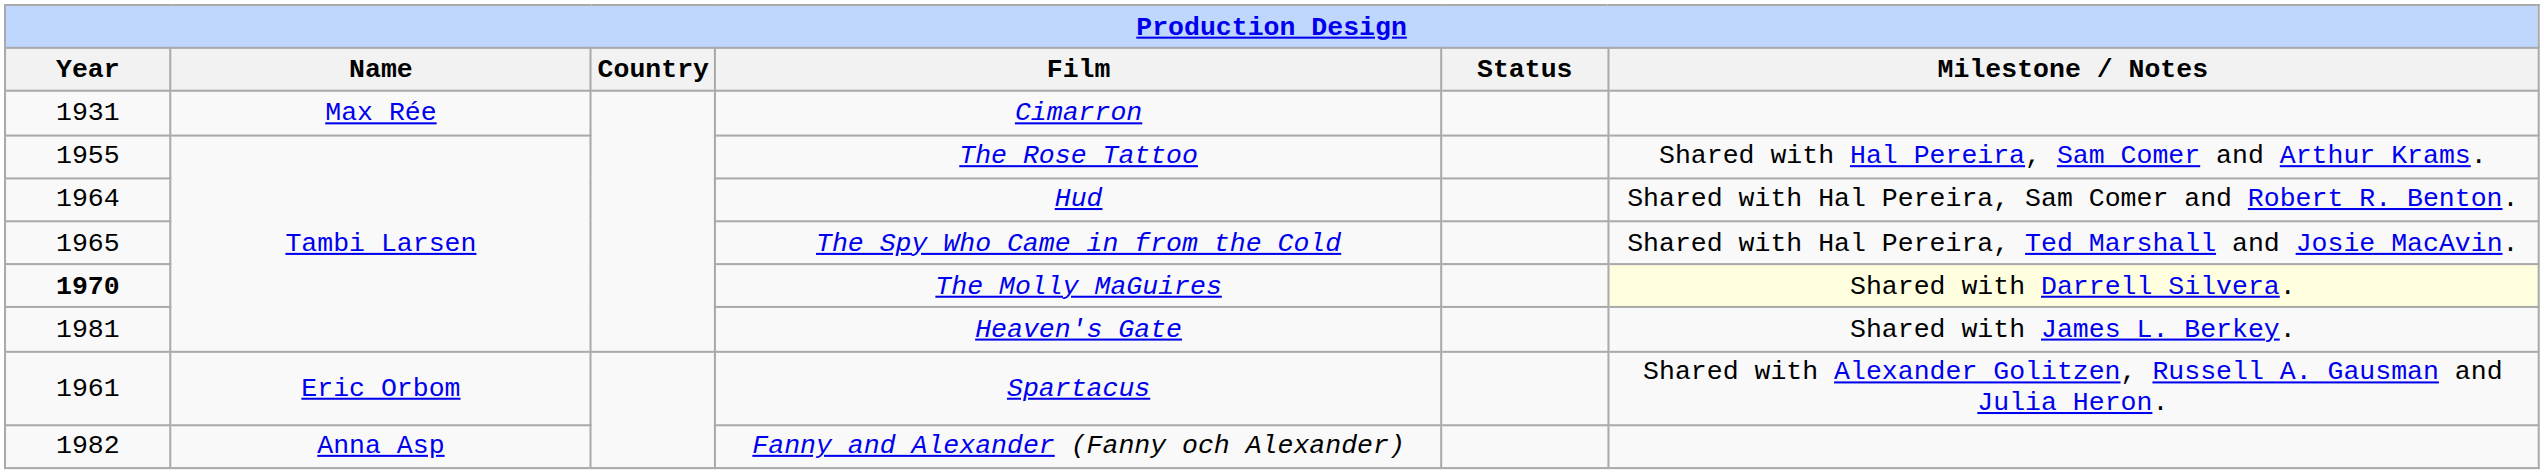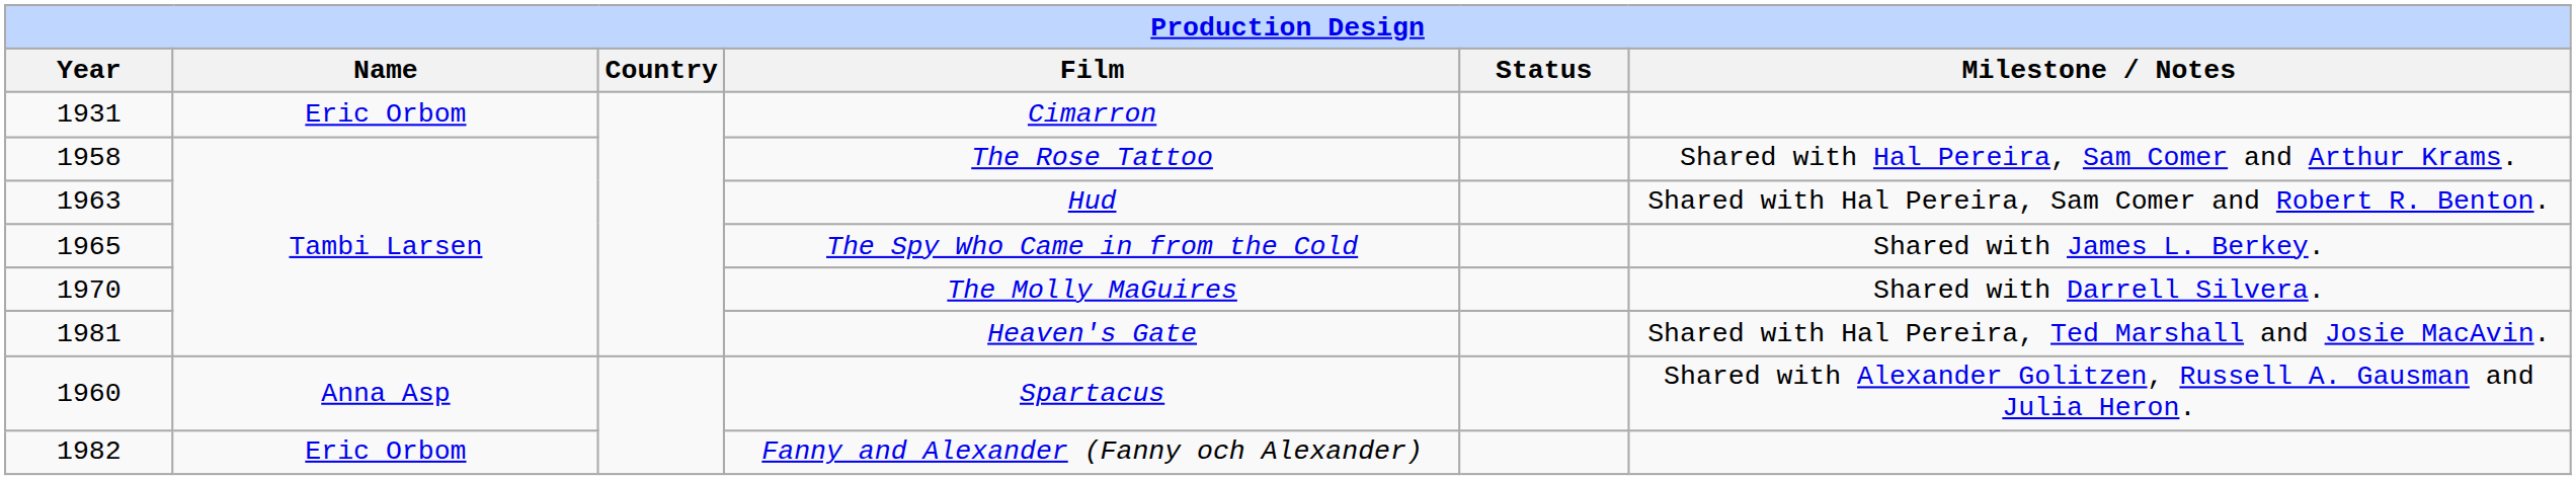Cimarron | Name: Max Rée -> Eric Orbom
The Rose Tattoo | Year: 1955 -> 1958
Hud | Year: 1964 -> 1963
The Spy Who Came in from the Cold | Milestone / Notes: Shared with Hal Pereira, Ted Marshall and Josie MacAvin. -> Shared with James L. Berkey.
The Molly MaGuires | Year: bold -> normal
The Molly MaGuires | Milestone / Notes: lightyellow background -> no background
Heaven's Gate | Milestone / Notes: Shared with James L. Berkey. -> Shared with Hal Pereira, Ted Marshall and Josie MacAvin.
Spartacus | Year: 1961 -> 1960
Spartacus | Name: Eric Orbom -> Anna Asp
Fanny and Alexander (Fanny och Alexander) | Name: Anna Asp -> Eric Orbom
